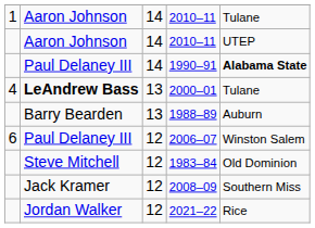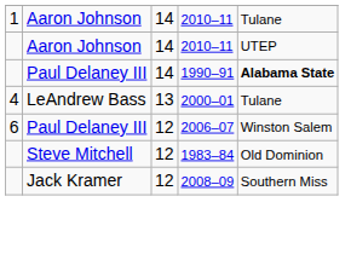2000–01 | column 2: bold -> normal
- row: Barry Bearden | 13 | 1988–89 | Auburn
- row: Jordan Walker | 12 | 2021–22 | Rice
